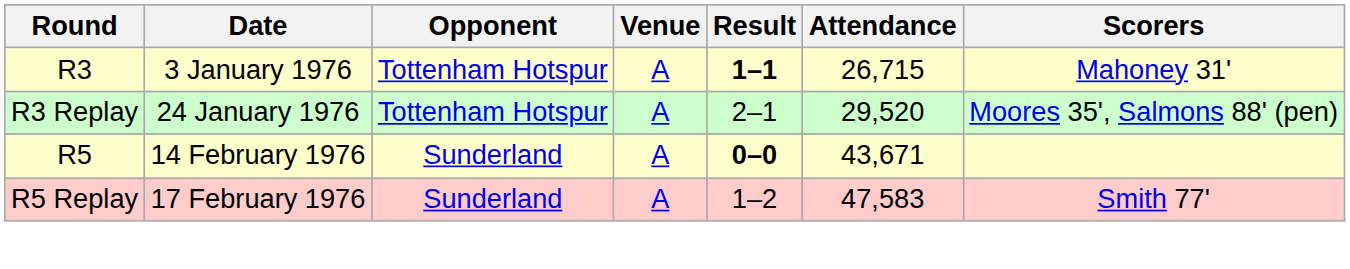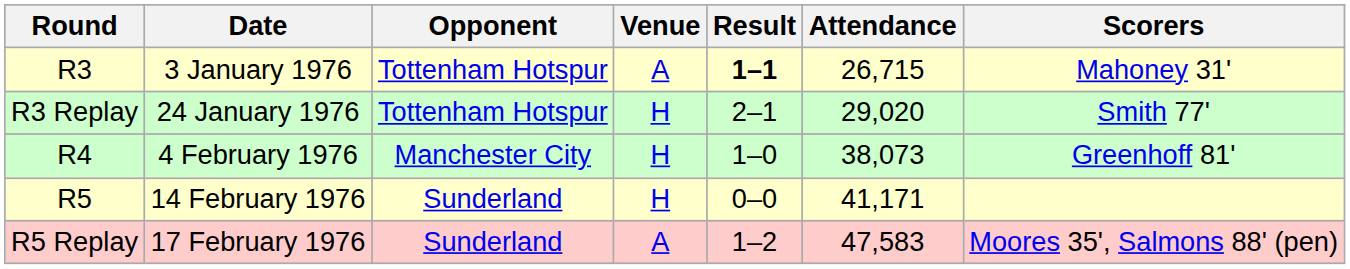24 January 1976 | Venue: A -> H
24 January 1976 | Attendance: 29,520 -> 29,020
24 January 1976 | Scorers: Moores 35', Salmons 88' (pen) -> Smith 77'
+ row: R4 | 4 February 1976 | Manchester City | H | 1–0 | 38,073 | Greenhoff 81'
14 February 1976 | Venue: A -> H
14 February 1976 | Result: bold -> normal
14 February 1976 | Attendance: 43,671 -> 41,171
17 February 1976 | Scorers: Smith 77' -> Moores 35', Salmons 88' (pen)
